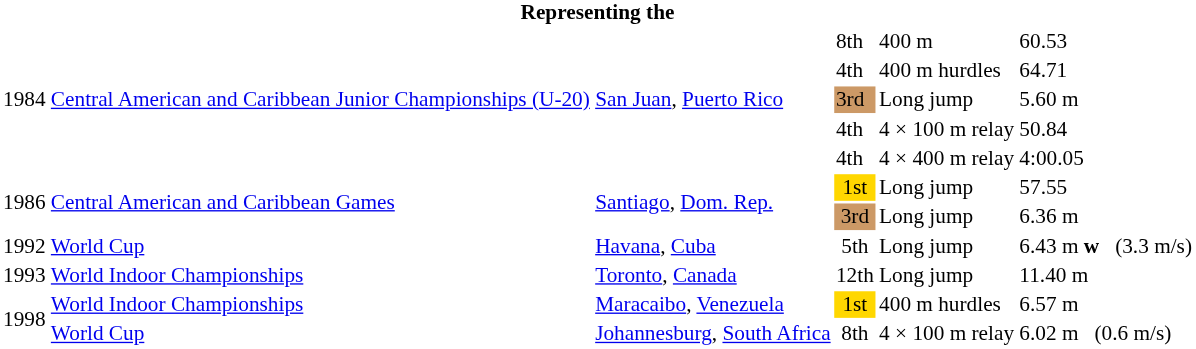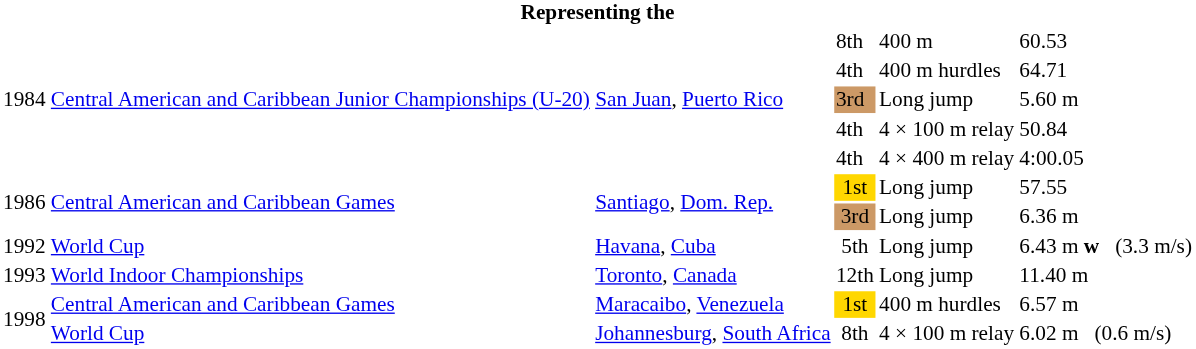Maracaibo, Venezuela | column 2: World Indoor Championships -> Central American and Caribbean Games
